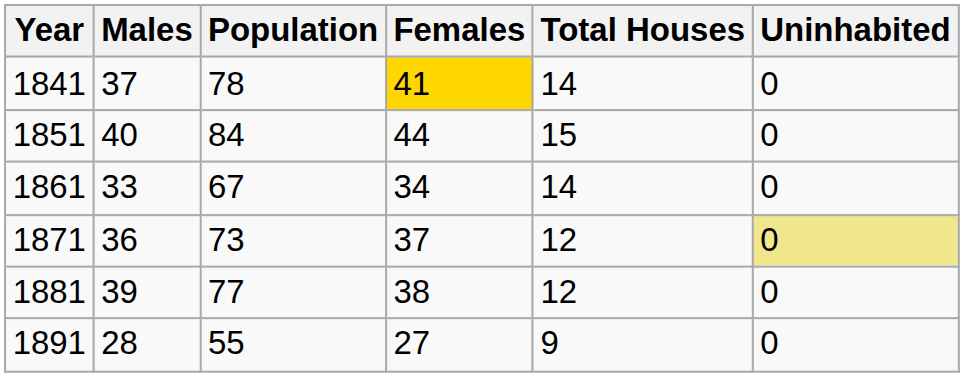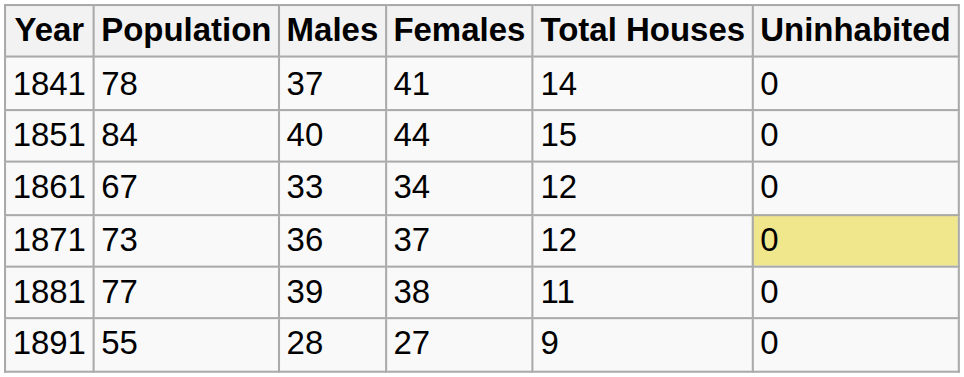columns swapped: Population <-> Males
1841 | Females: gold background -> no background
1861 | Total Houses: 14 -> 12
1881 | Total Houses: 12 -> 11
